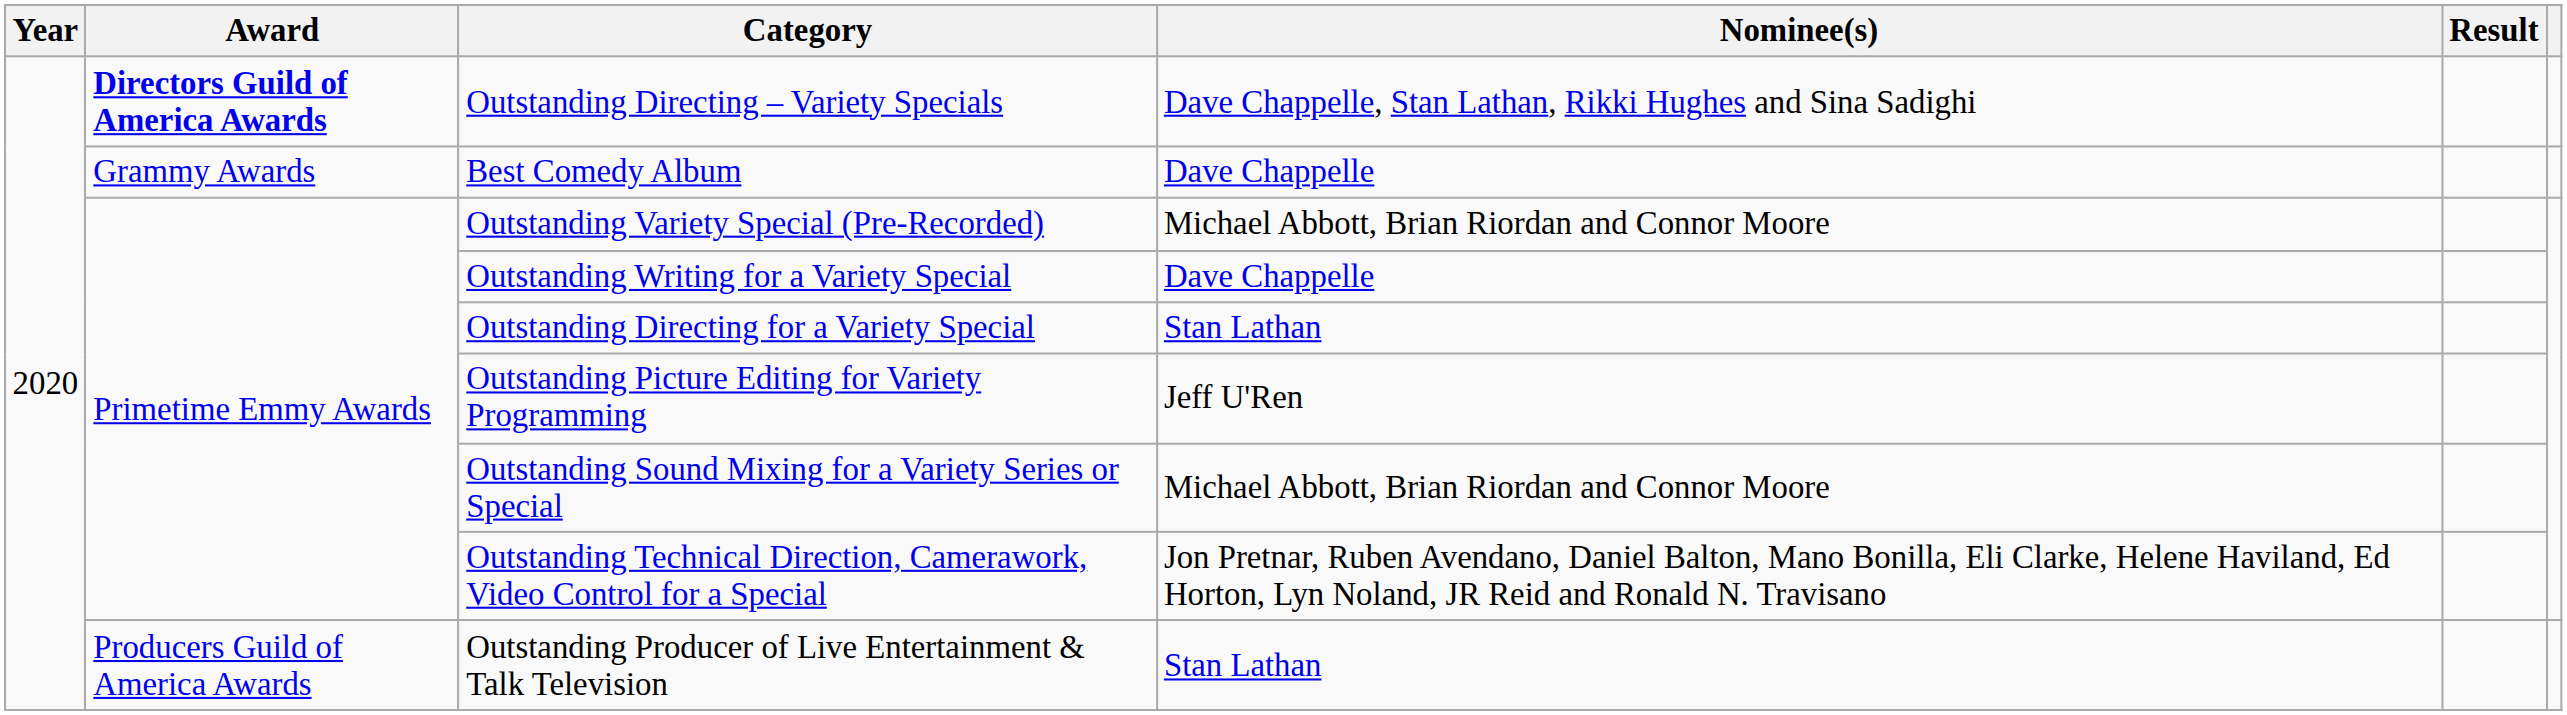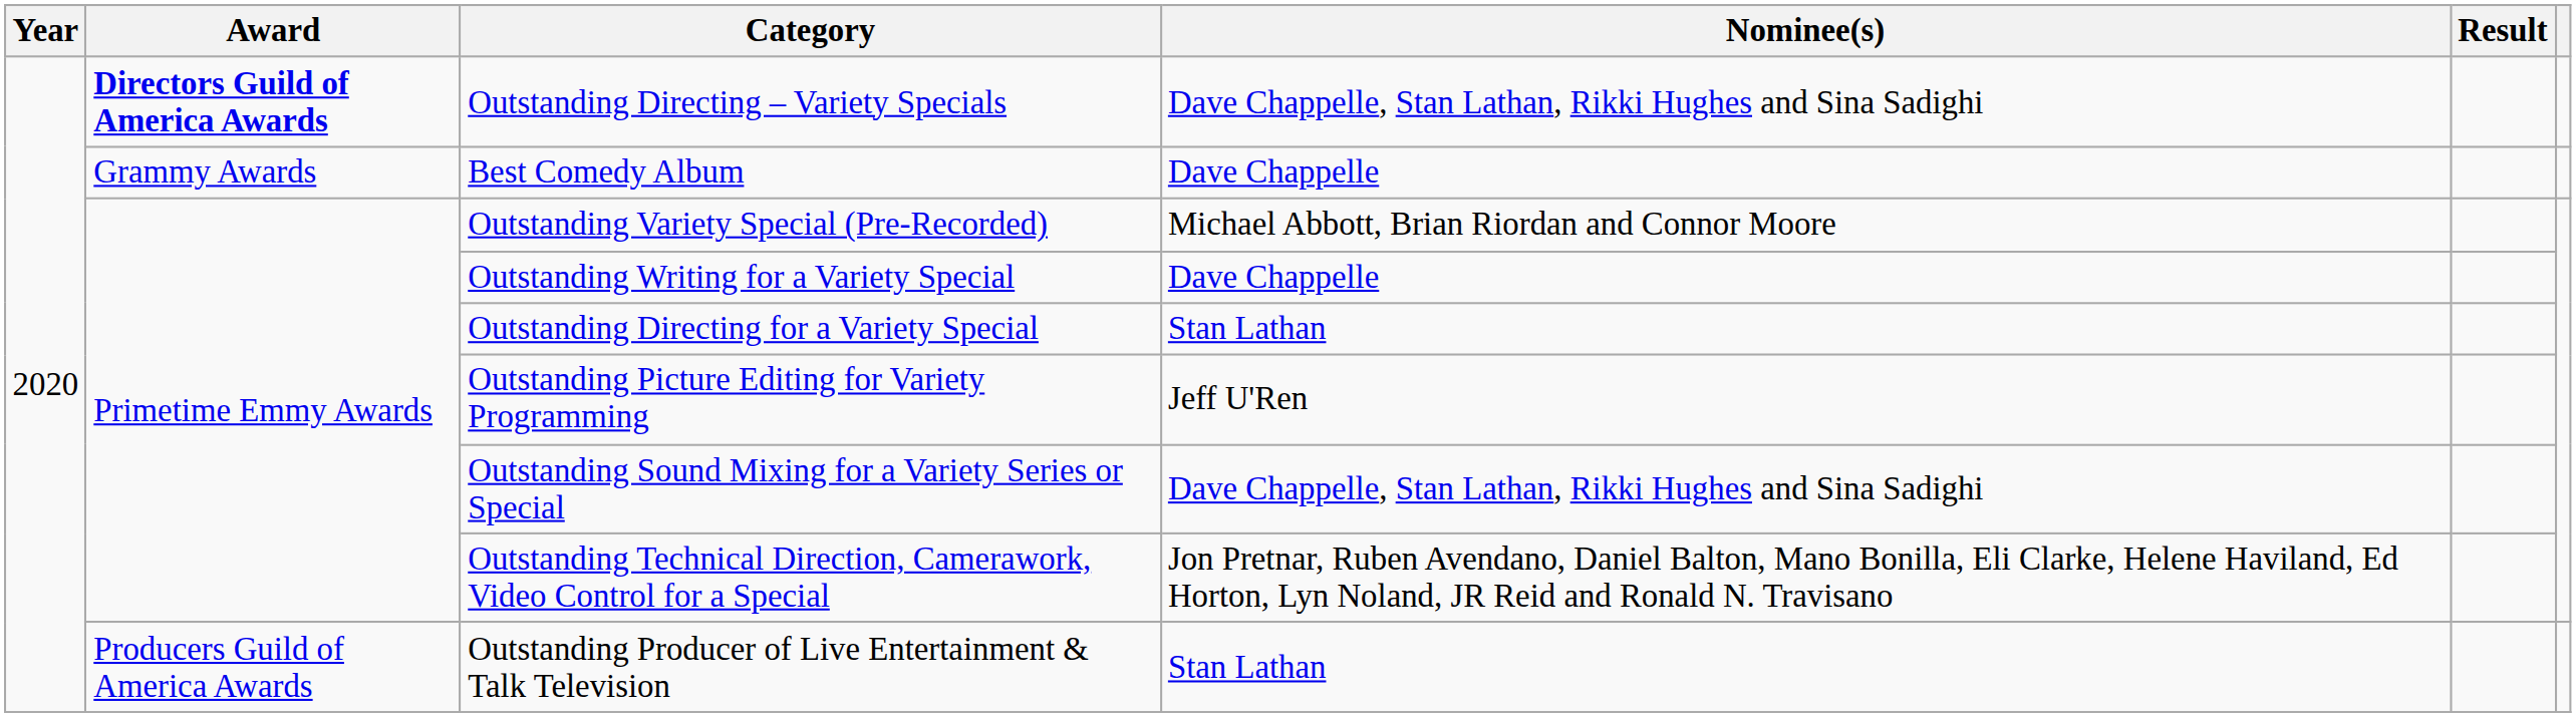Outstanding Sound Mixing for a Variety Series or Special | Nominee(s): Michael Abbott, Brian Riordan and Connor Moore -> Dave Chappelle, Stan Lathan, Rikki Hughes and Sina Sadighi
